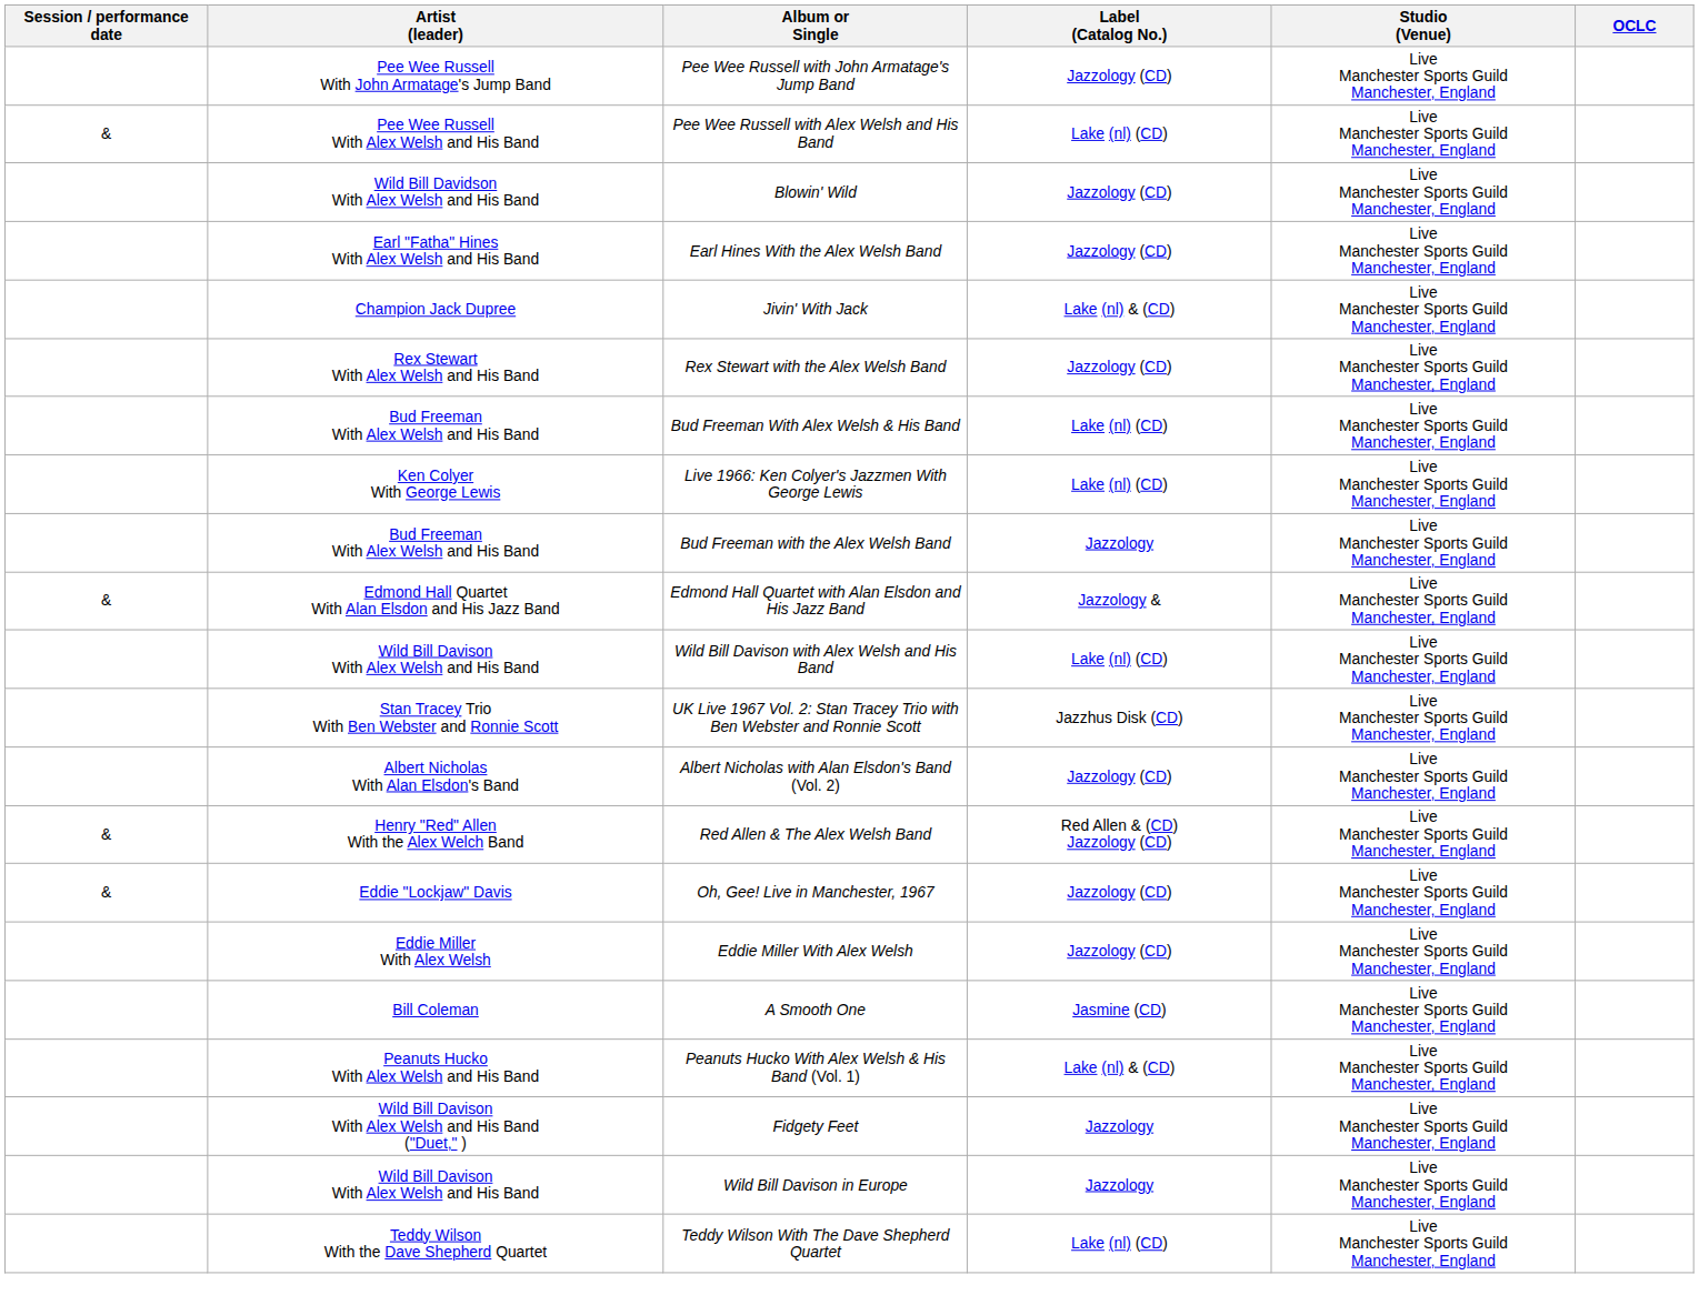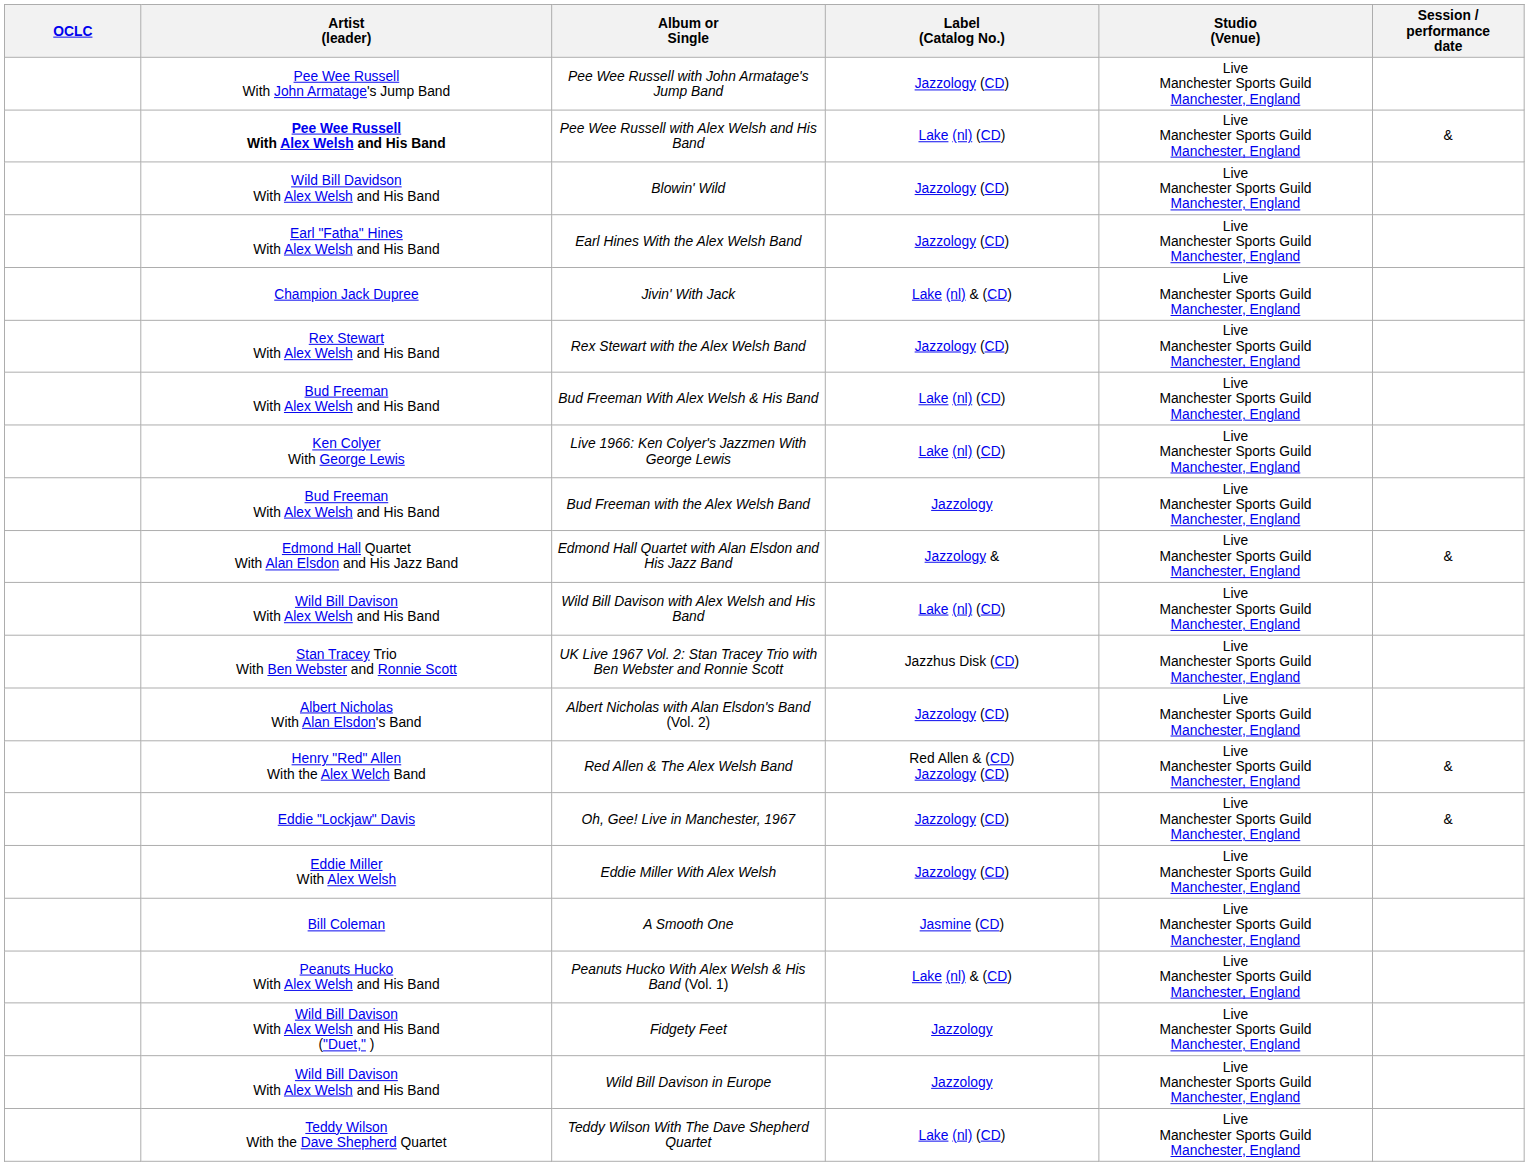columns swapped: Session / performance date <-> OCLC
Pee Wee Russell with Alex Welsh and His Band | Artist (leader): normal -> bold
